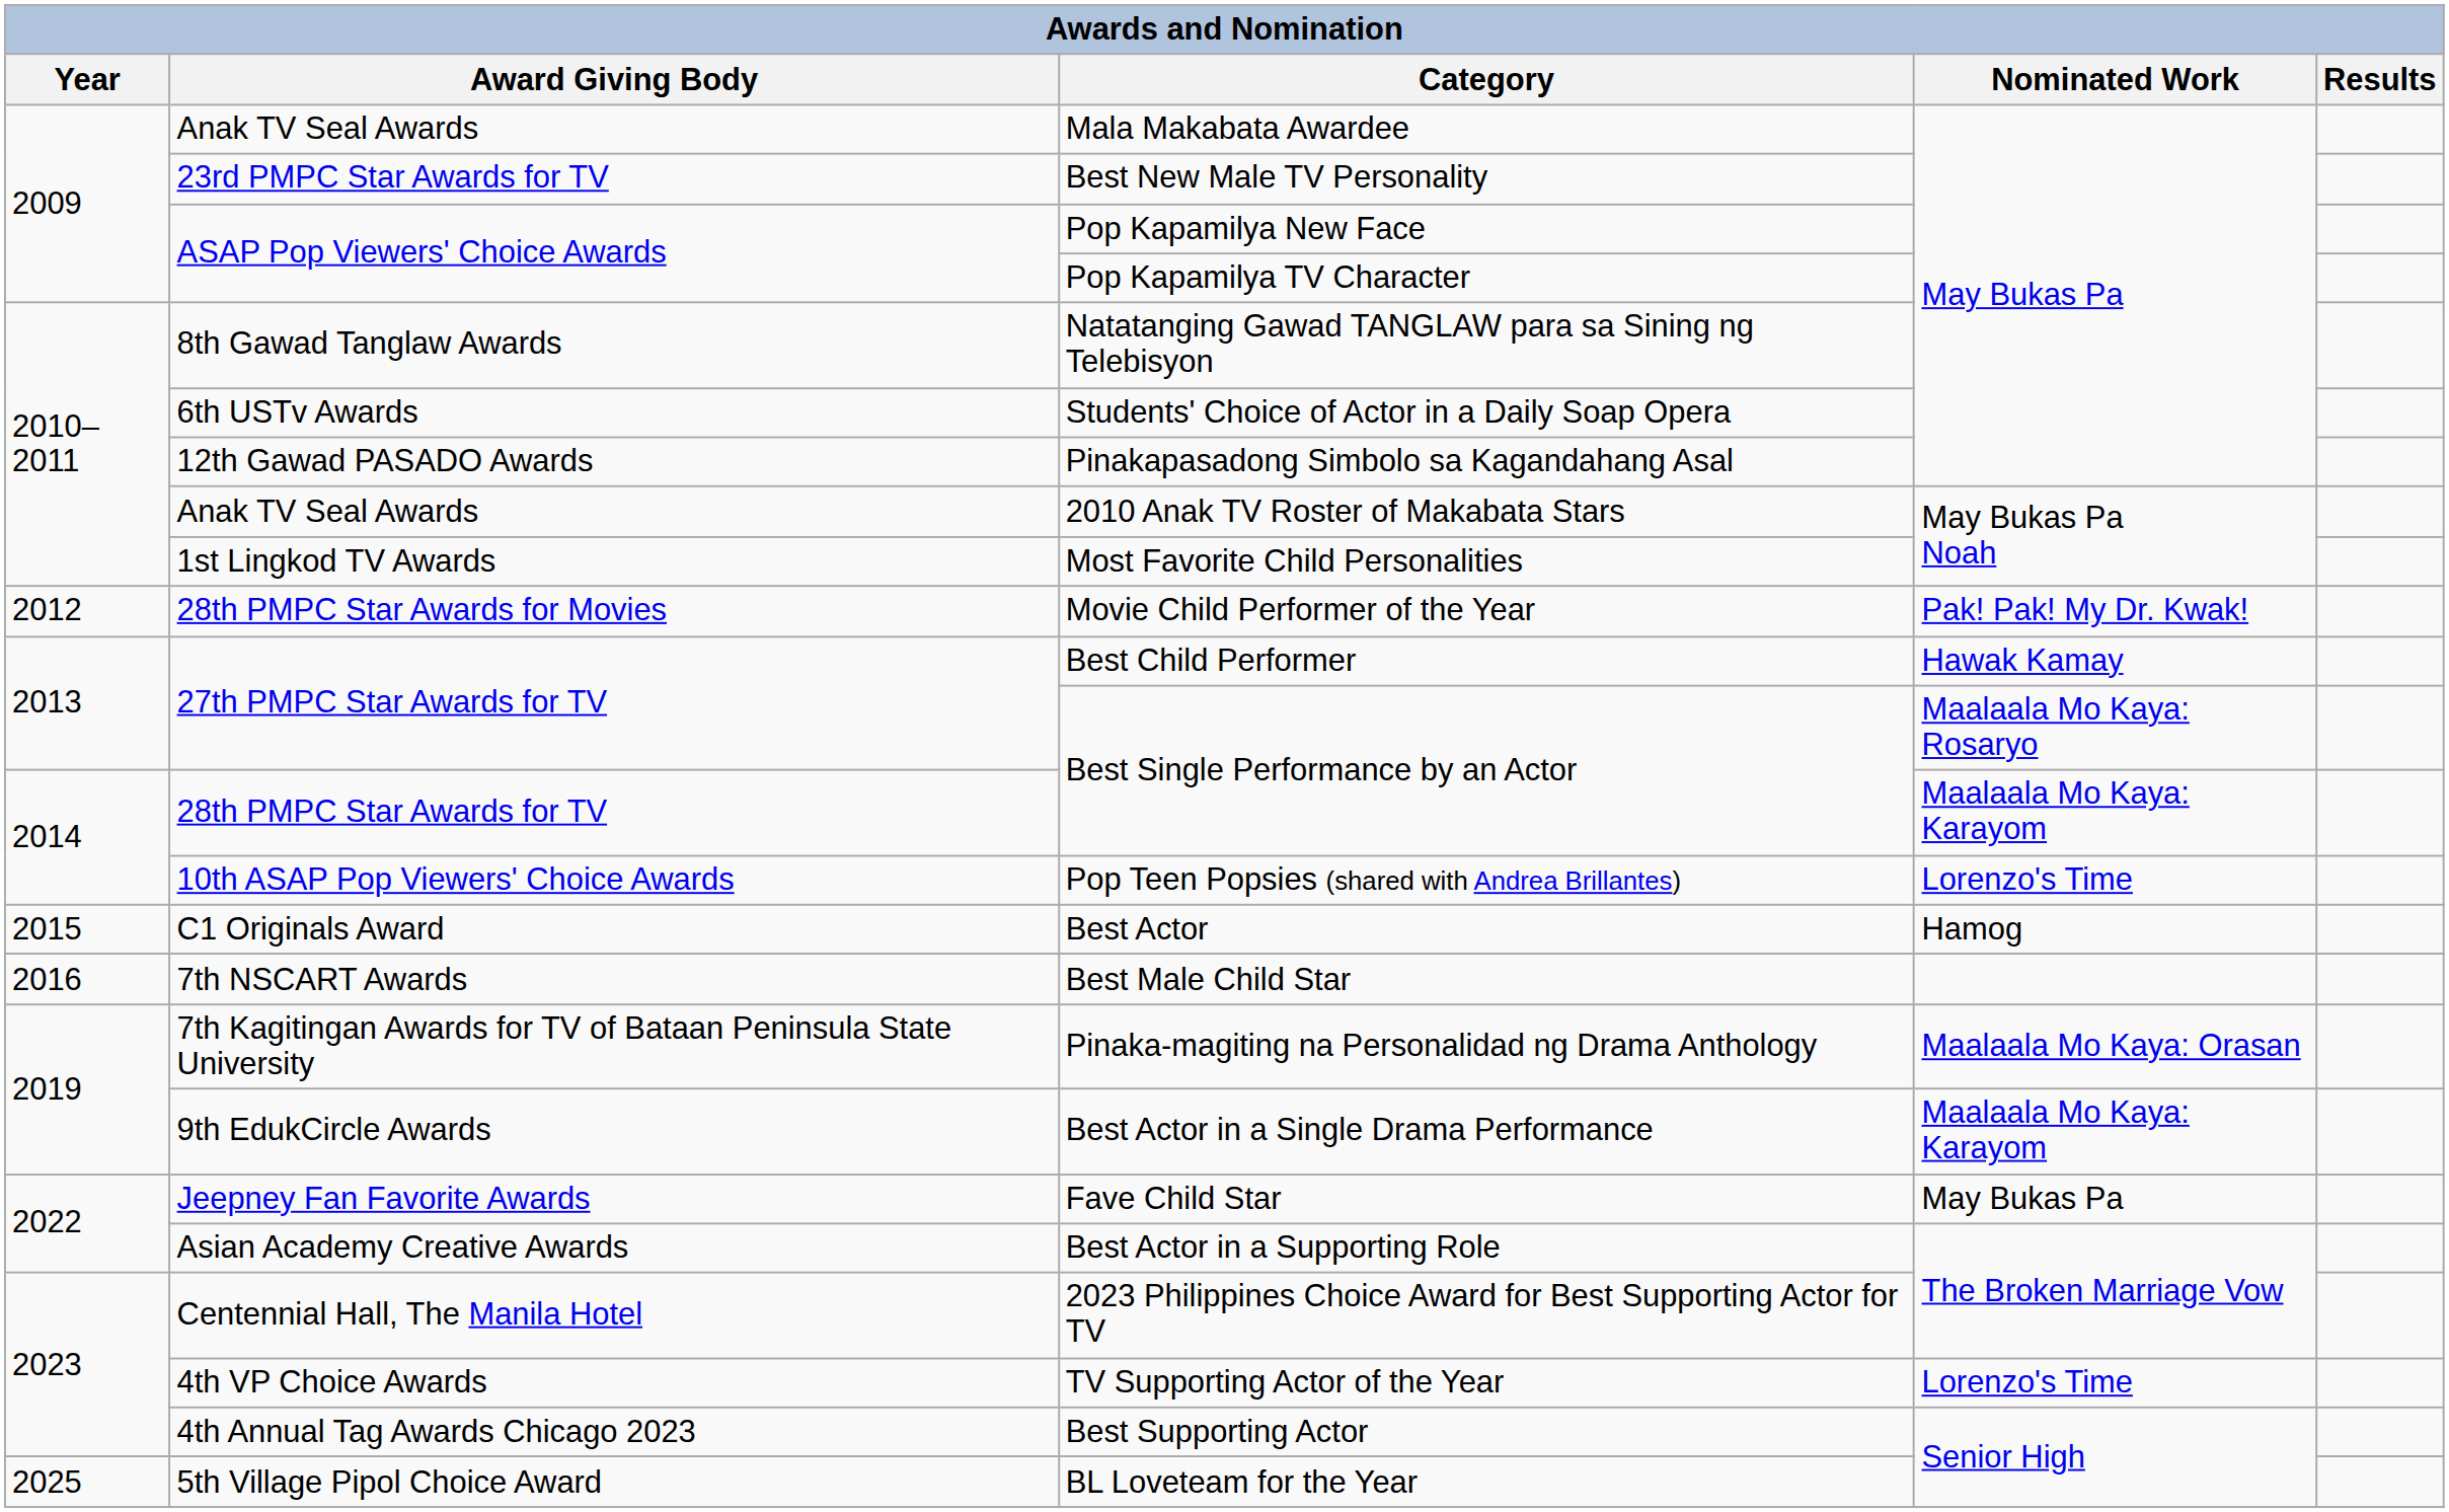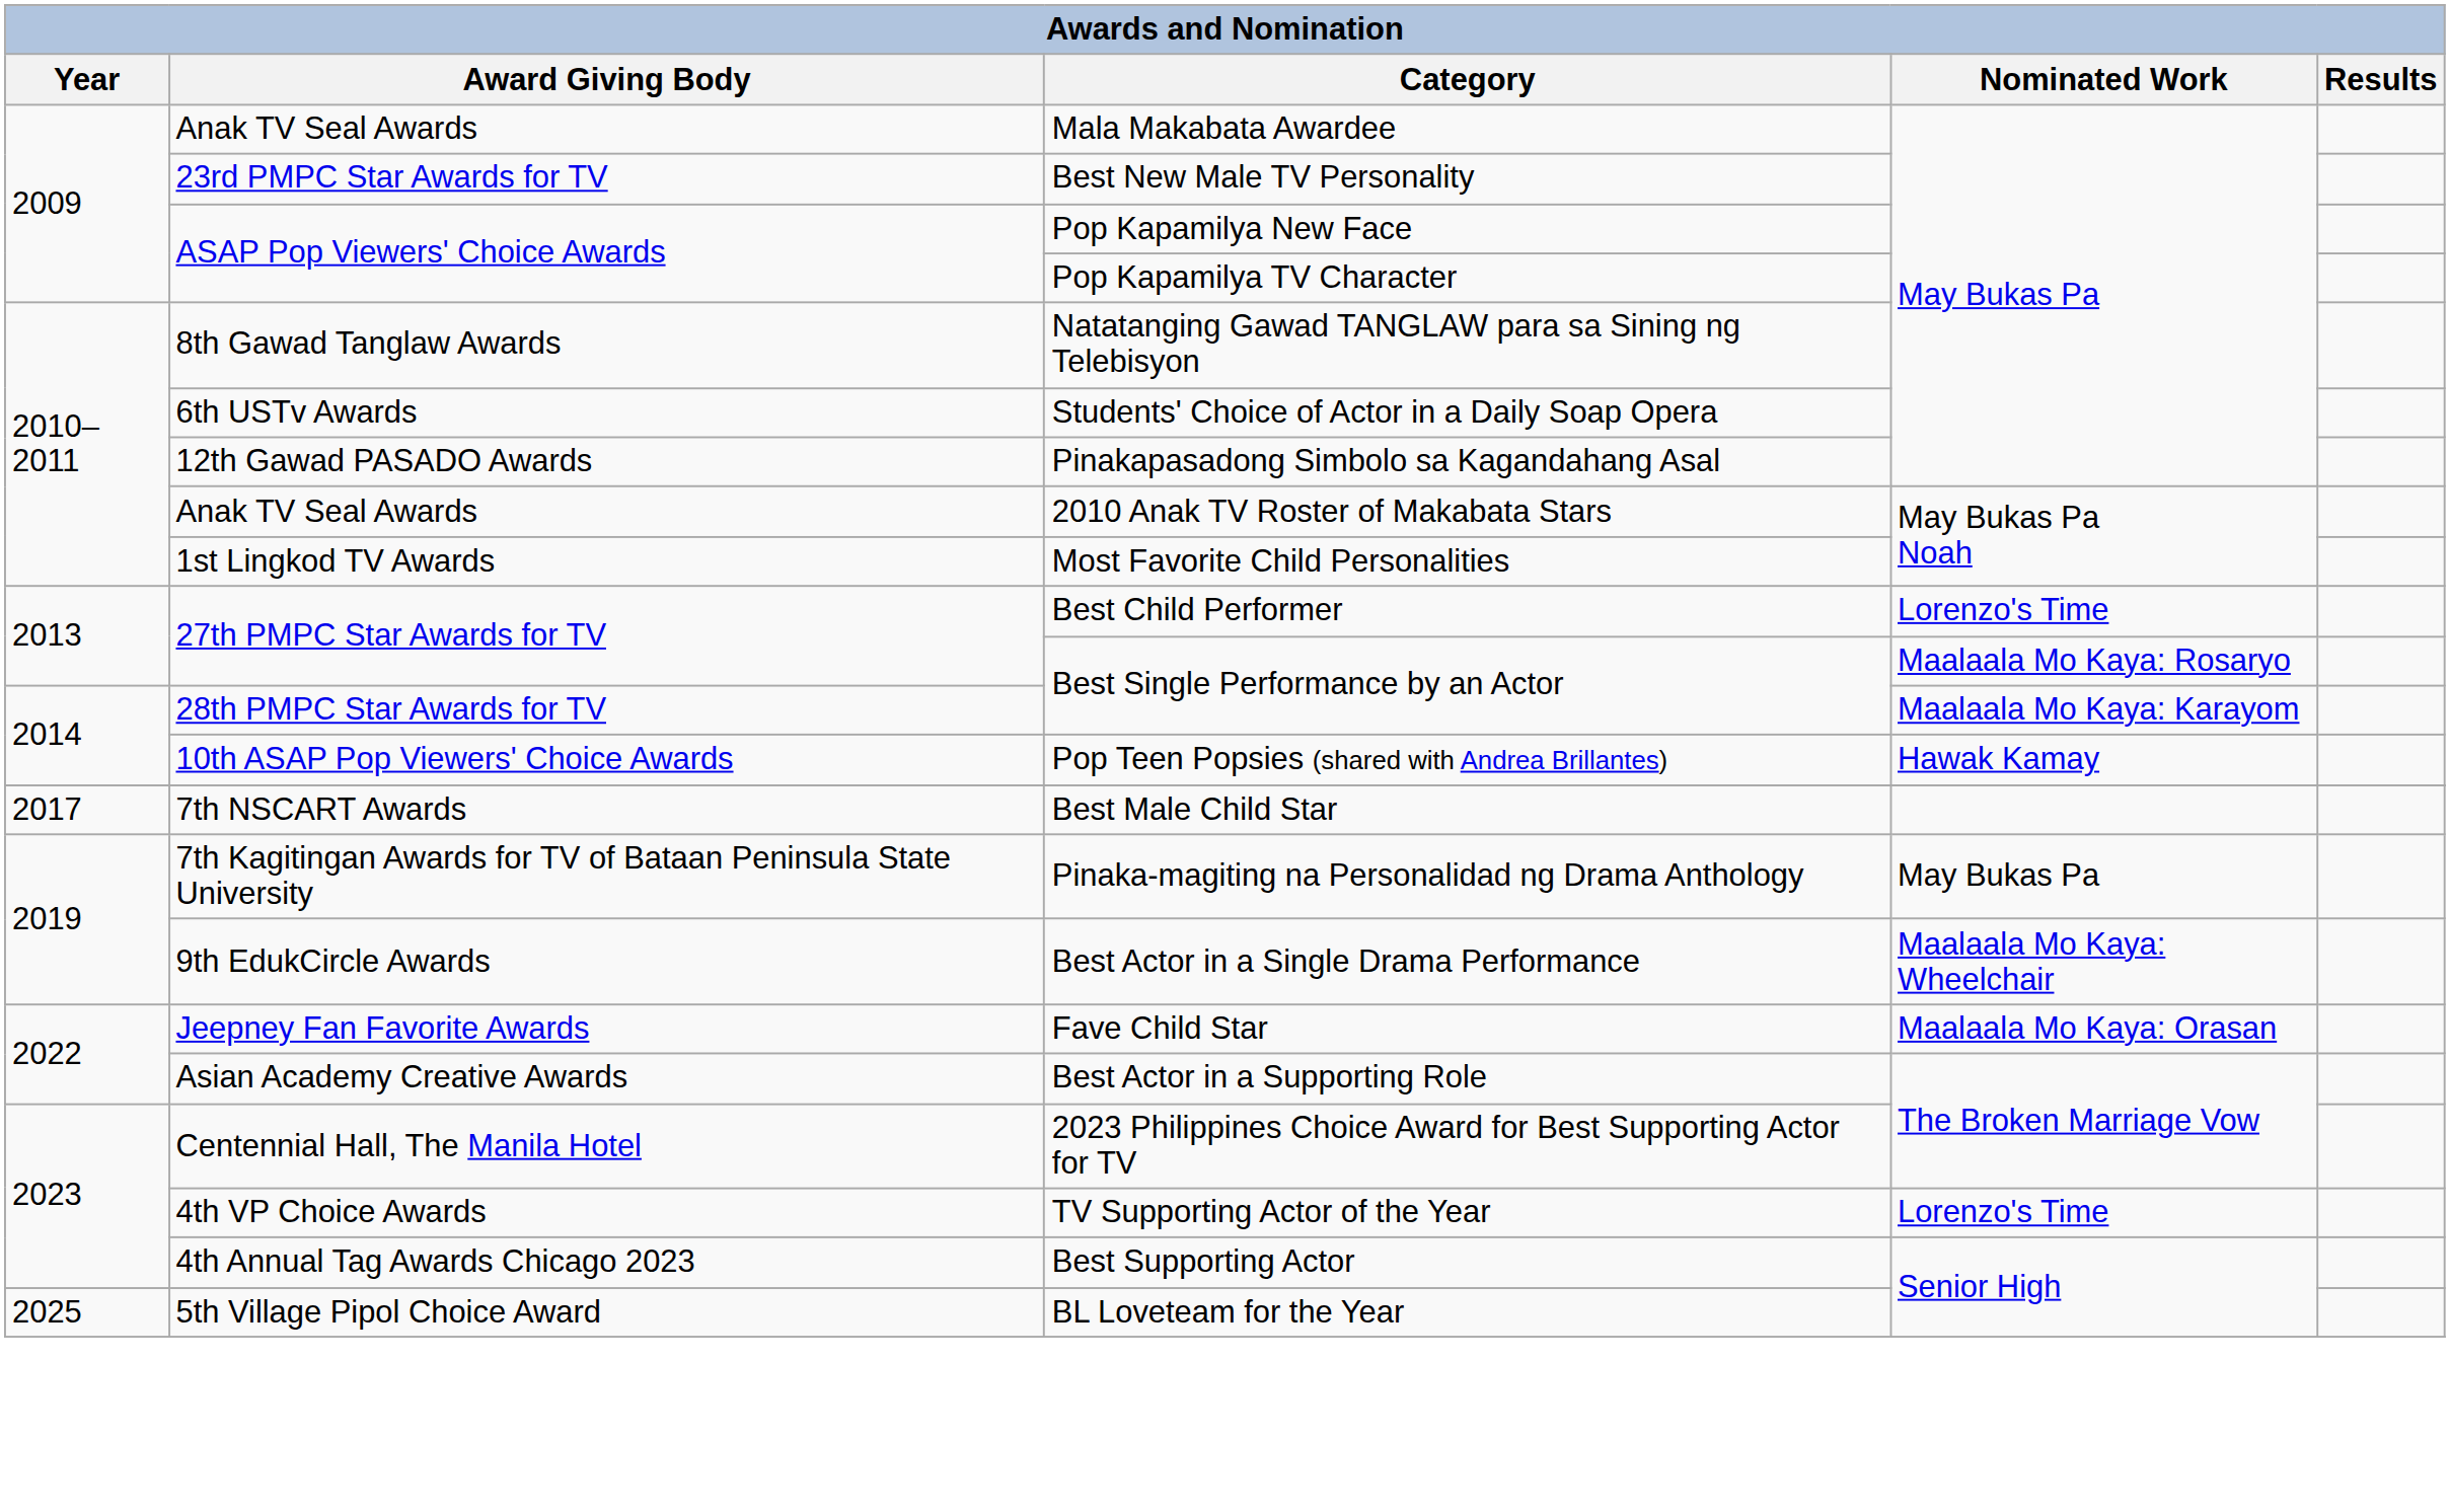- row: 2012 | 28th PMPC Star Awards for Movies | Movie Child Performer of the Year | Pak! Pak! My Dr. Kwak!
Best Child Performer | Nominated Work: Hawak Kamay -> Lorenzo's Time
Pop Teen Popsies (shared with Andrea Brillantes) | Nominated Work: Lorenzo's Time -> Hawak Kamay
- row: 2015 | C1 Originals Award | Best Actor | Hamog
Best Male Child Star | Year: 2016 -> 2017
Pinaka-magiting na Personalidad ng Drama Anthology | Nominated Work: Maalaala Mo Kaya: Orasan -> May Bukas Pa
Best Actor in a Single Drama Performance | Nominated Work: Maalaala Mo Kaya: Karayom -> Maalaala Mo Kaya: Wheelchair
Fave Child Star | Nominated Work: May Bukas Pa -> Maalaala Mo Kaya: Orasan
